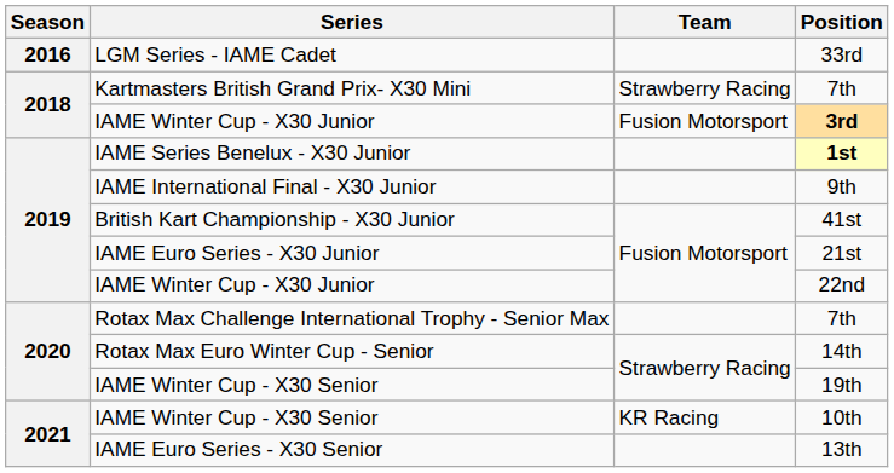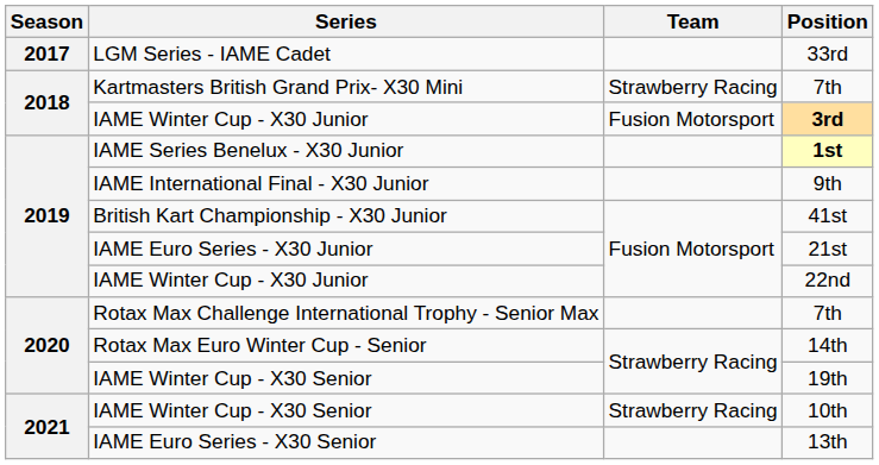33rd | Season: 2016 -> 2017
10th | Team: KR Racing -> Strawberry Racing
